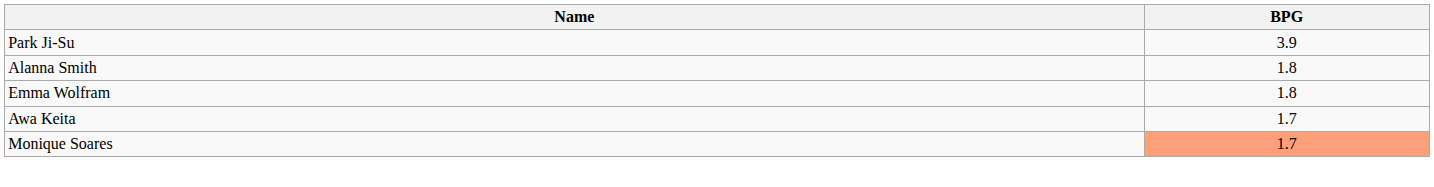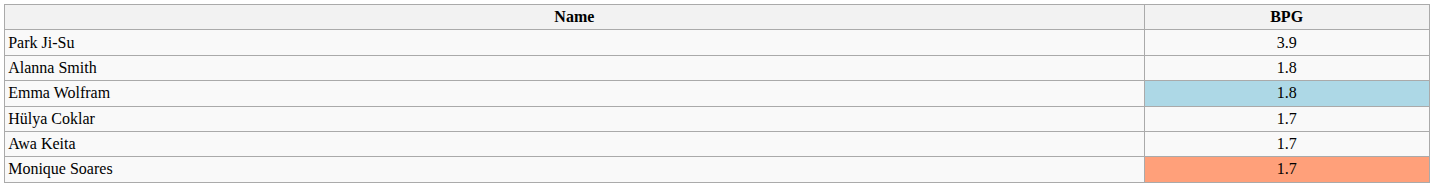Emma Wolfram | BPG: no background -> lightblue background
+ row: Hülya Coklar | 1.7
